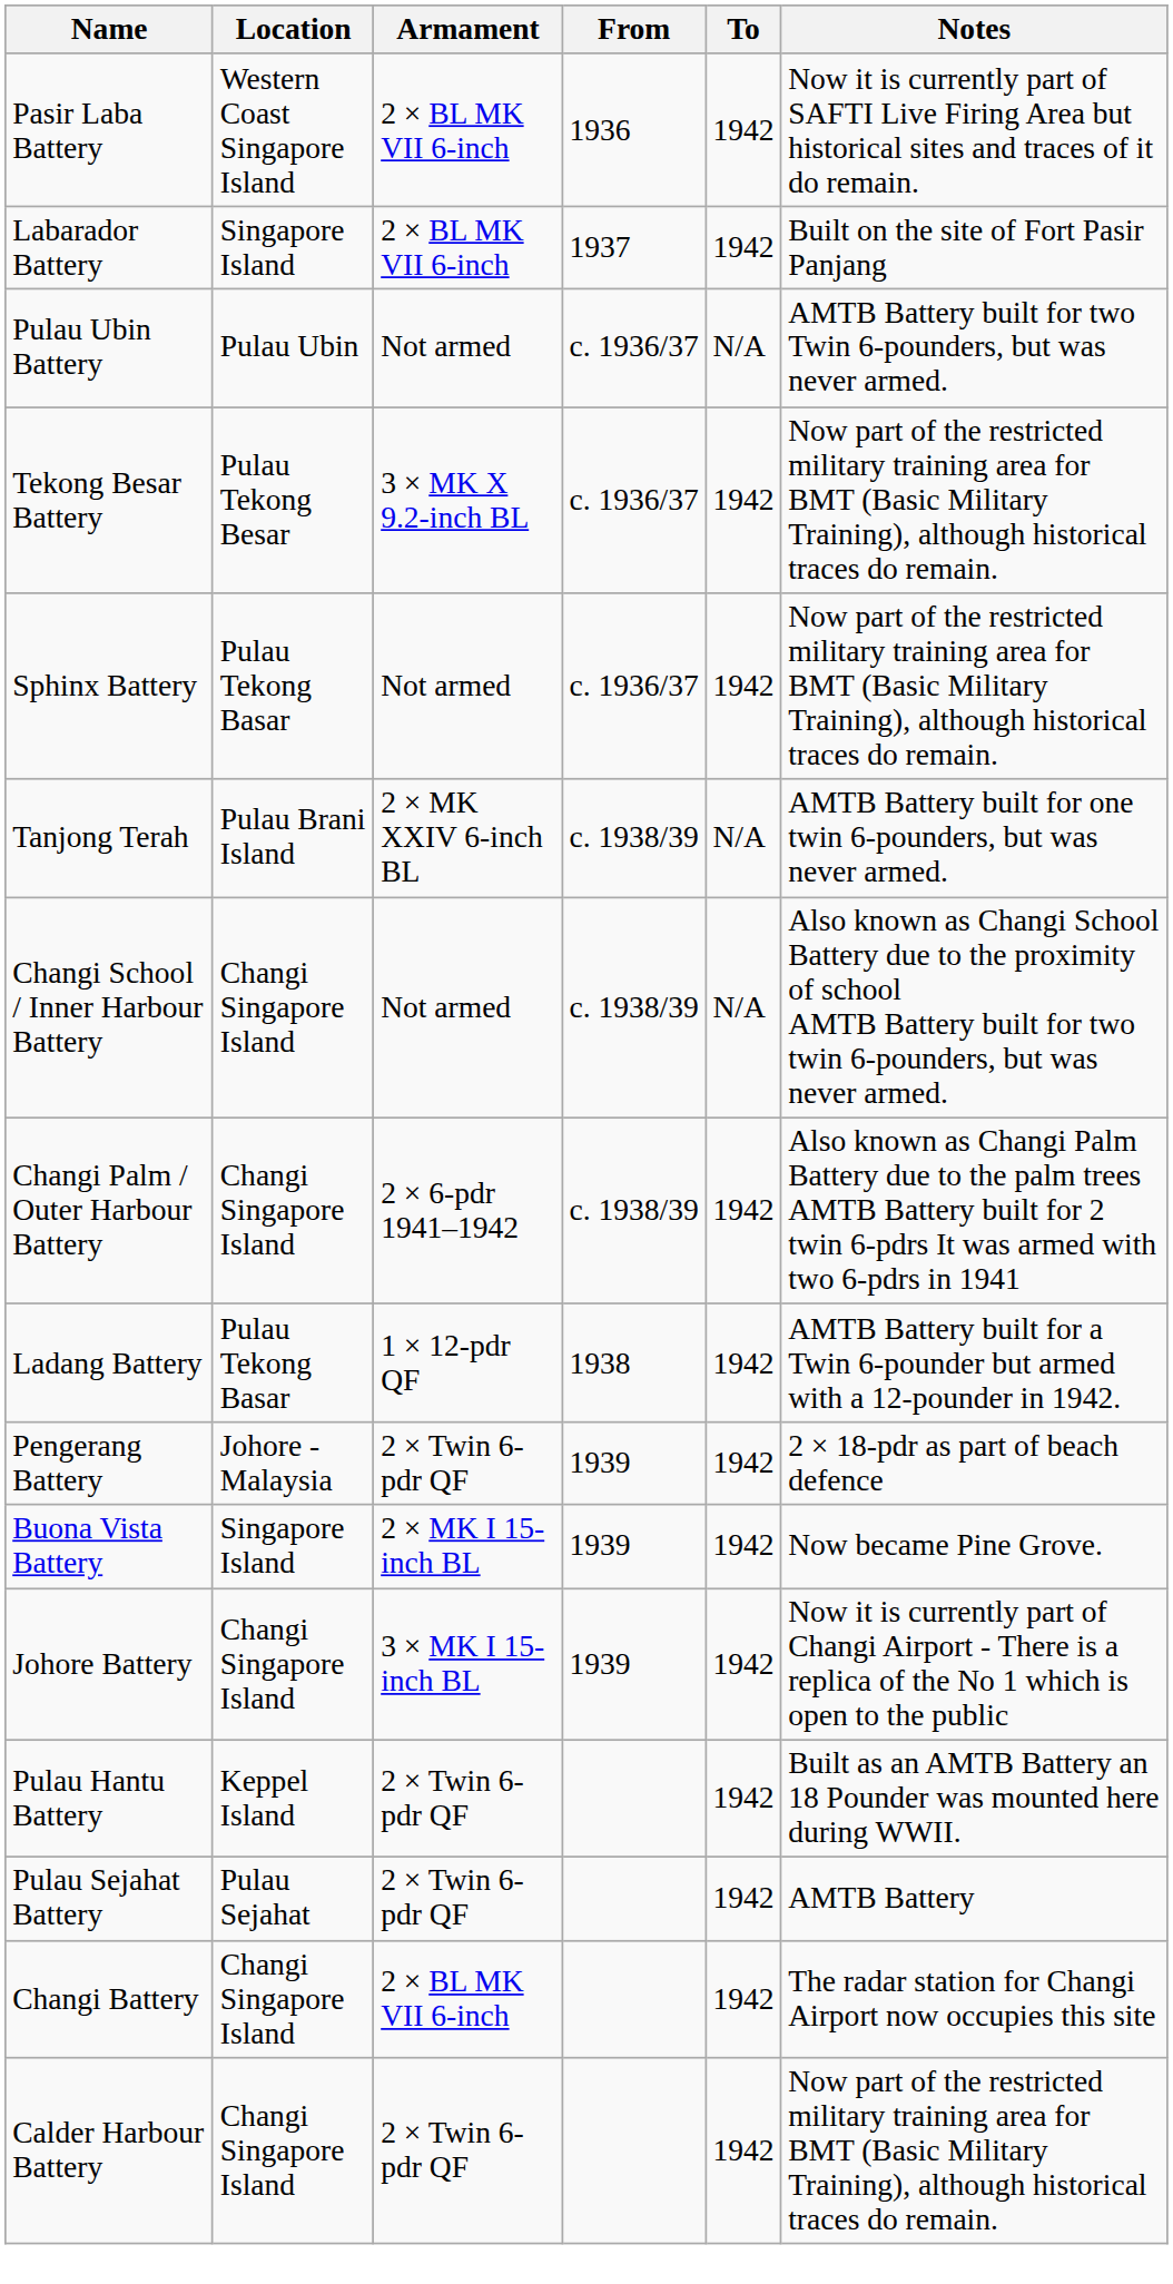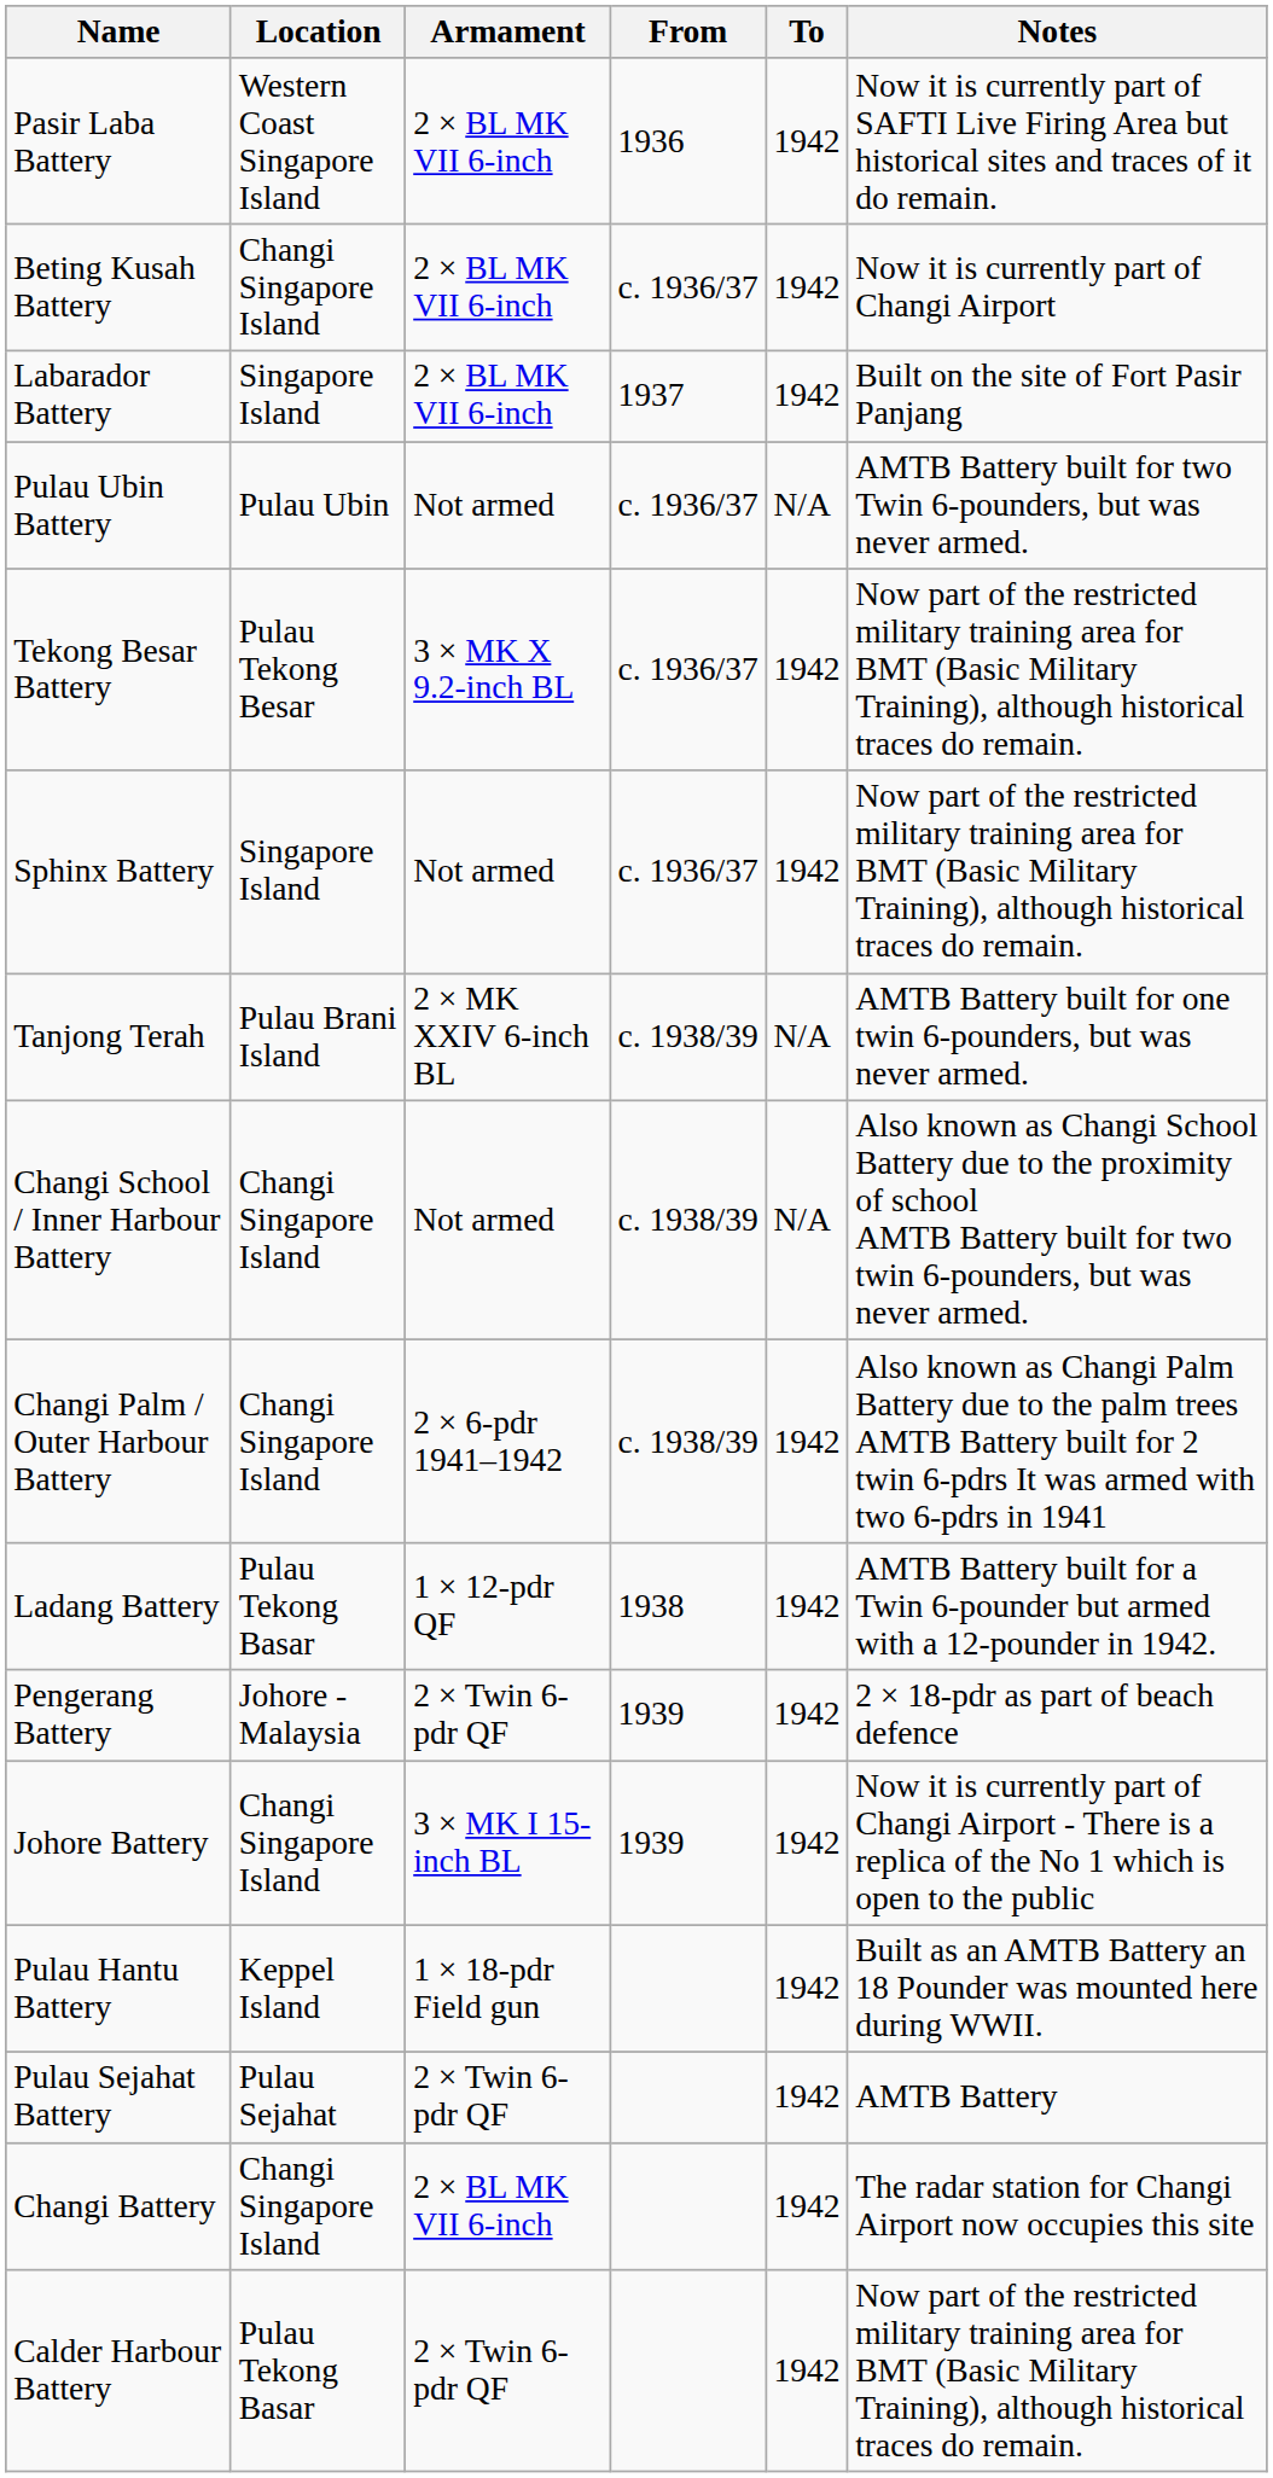+ row: Beting Kusah Battery | Changi Singapore Island | 2 × BL MK VII 6-inch | c. 1936/37 | 1942 | Now it is currently part of Changi Airport
Sphinx Battery | Location: Pulau Tekong Basar -> Singapore Island
- row: Buona Vista Battery | Singapore Island | 2 × MK I 15-inch BL | 1939 | 1942 | Now became Pine Grove.
Pulau Hantu Battery | Armament: 2 × Twin 6-pdr QF -> 1 × 18-pdr Field gun
Calder Harbour Battery | Location: Changi Singapore Island -> Pulau Tekong Basar
